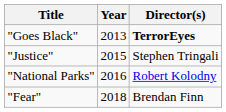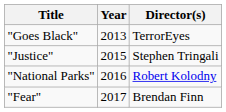"Goes Black" | Director(s): bold -> normal
"Fear" | Year: 2018 -> 2017
